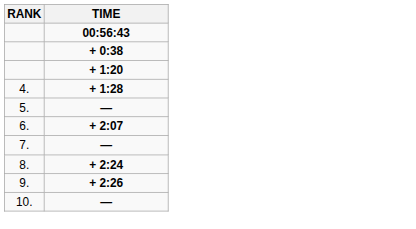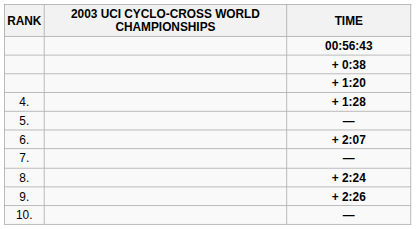+ column: 2003 UCI CYCLO-CROSS WORLD CHAMPIONSHIPS
